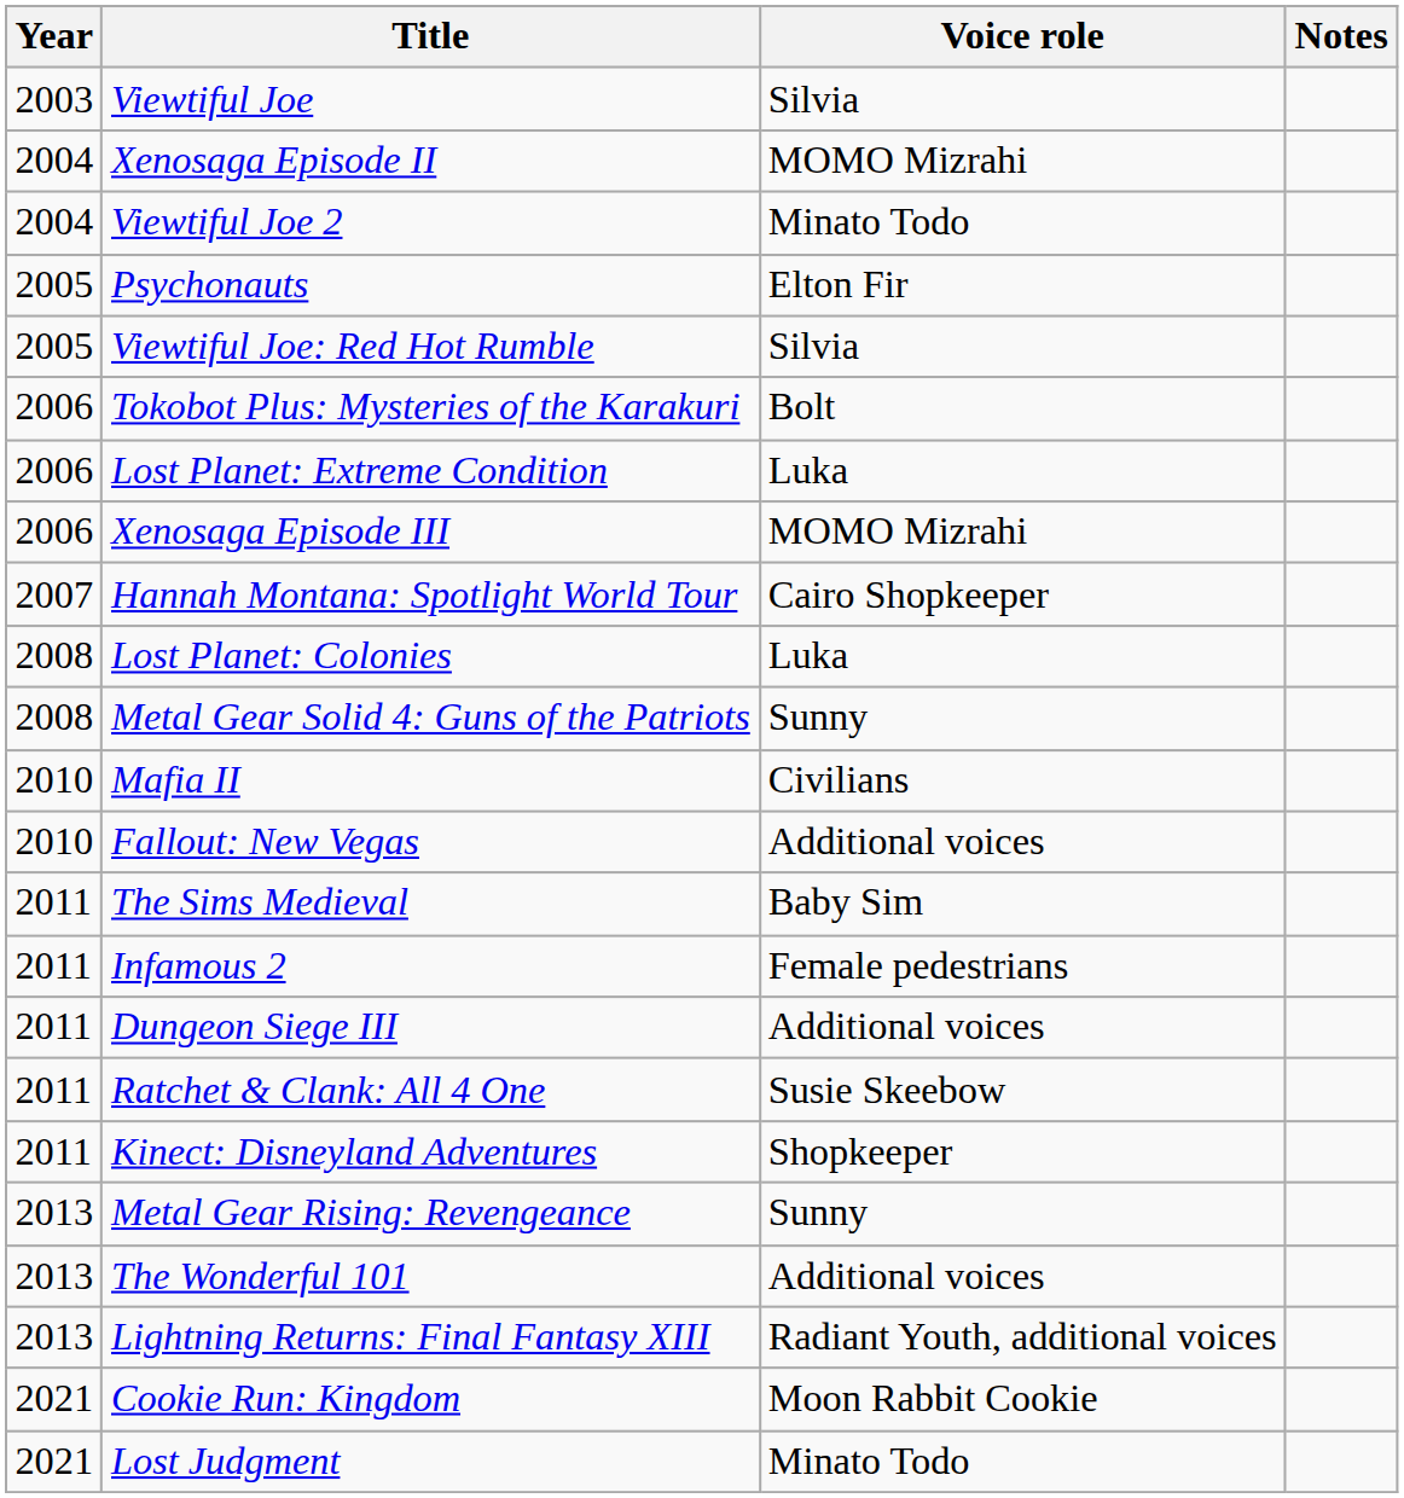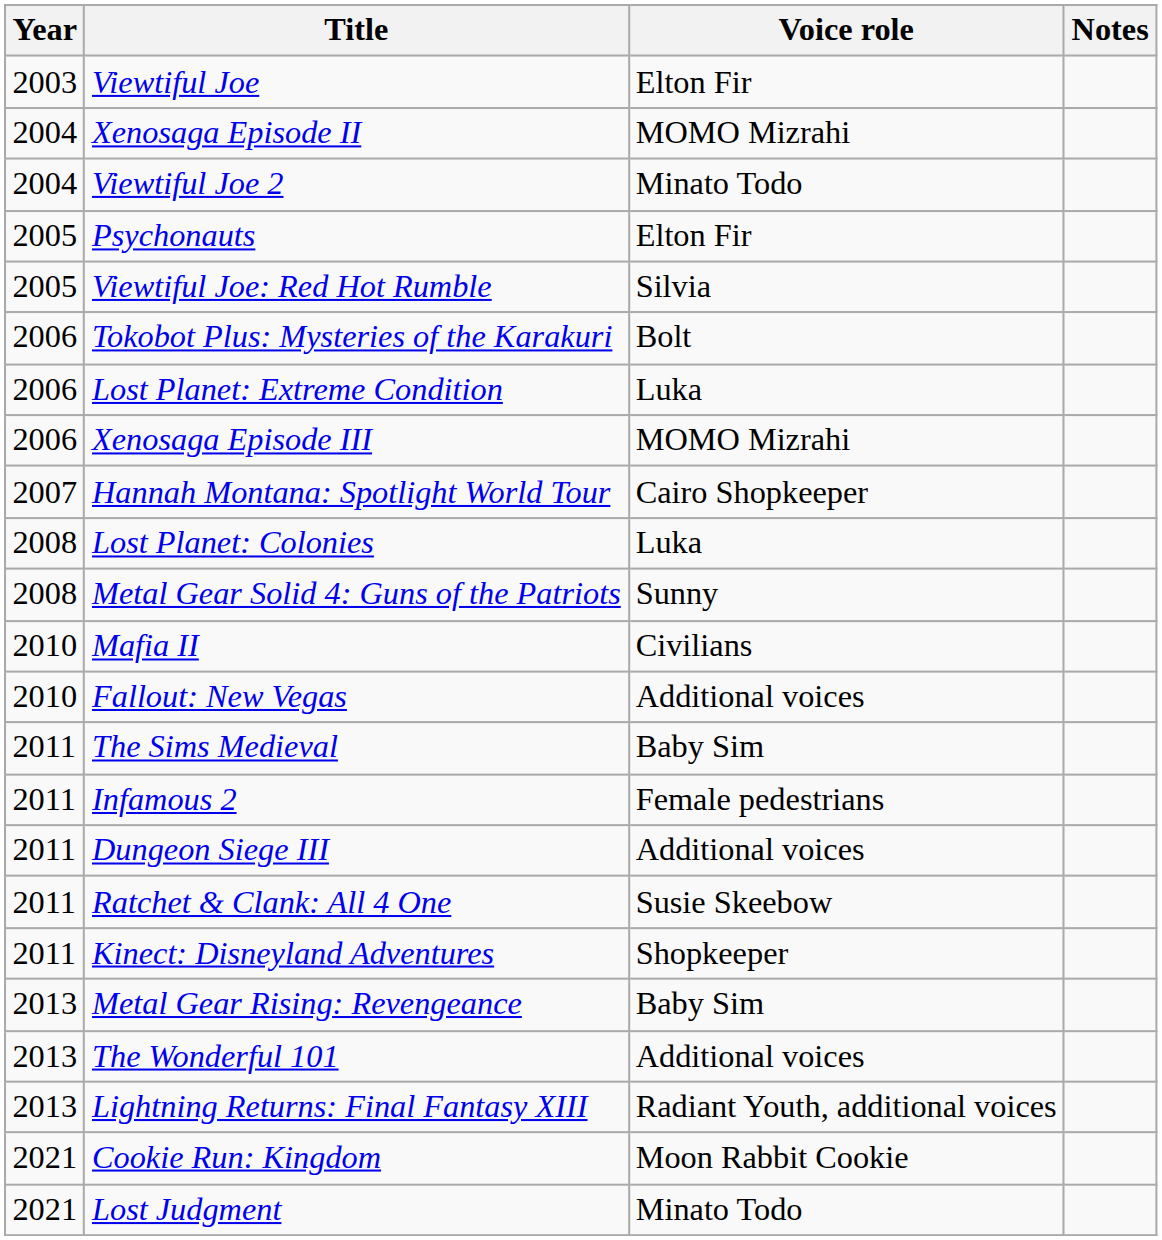Viewtiful Joe | Voice role: Silvia -> Elton Fir
Metal Gear Rising: Revengeance | Voice role: Sunny -> Baby Sim
